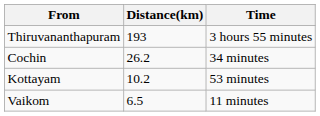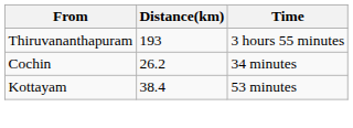Kottayam | Distance(km): 10.2 -> 38.4
- row: Vaikom | 6.5 | 11 minutes
